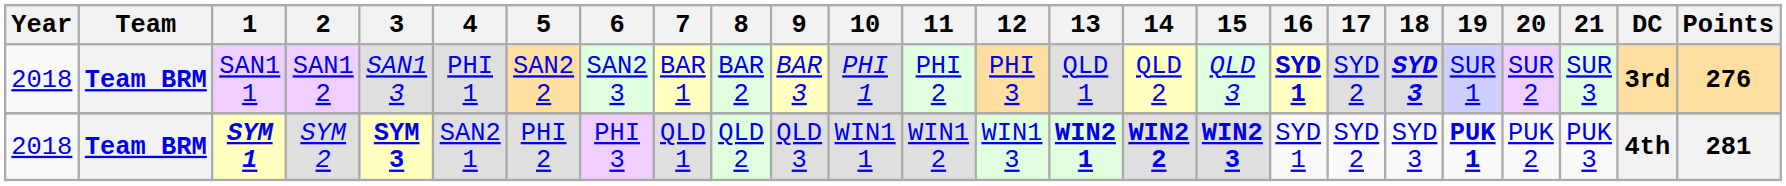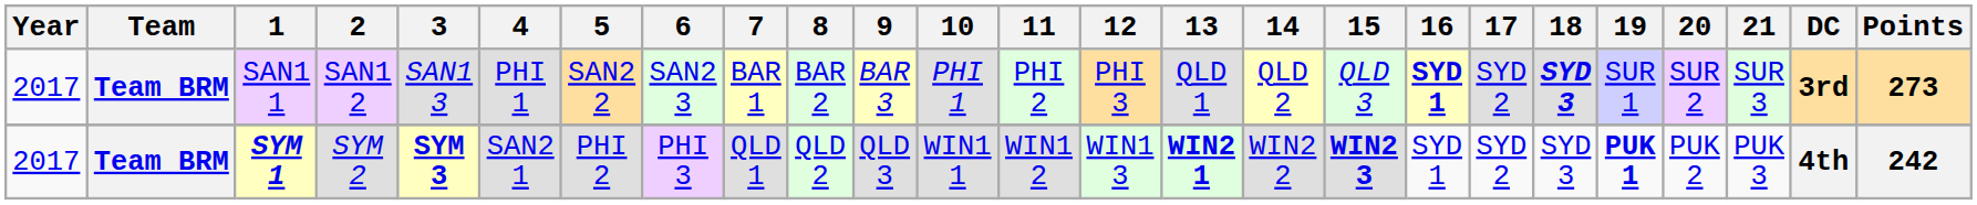SAN1 1 | Year: 2018 -> 2017
SAN1 1 | Points: 276 -> 273
SYM 1 | Year: 2018 -> 2017
SYM 1 | 14: bold -> normal
SYM 1 | Points: 281 -> 242
